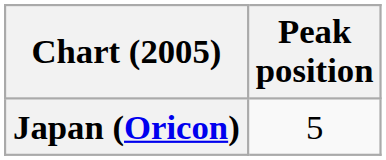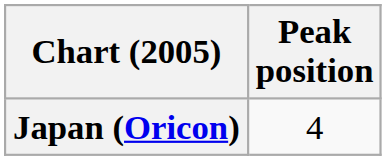Japan (Oricon) | Peak position: 5 -> 4
